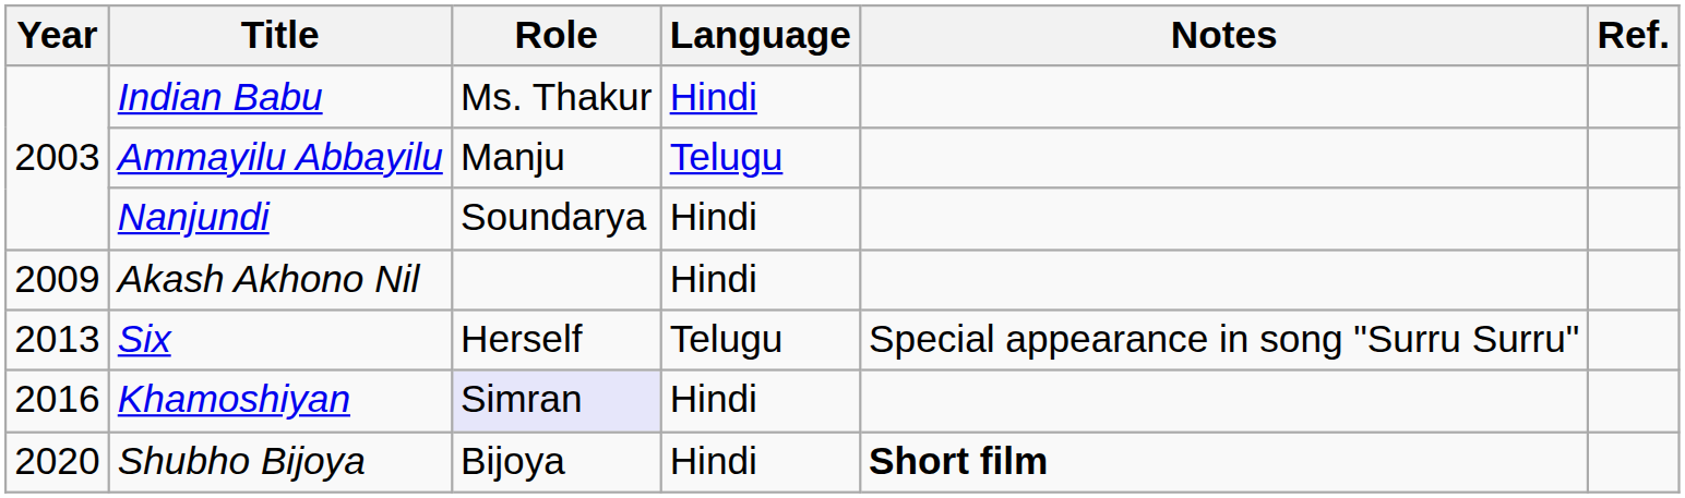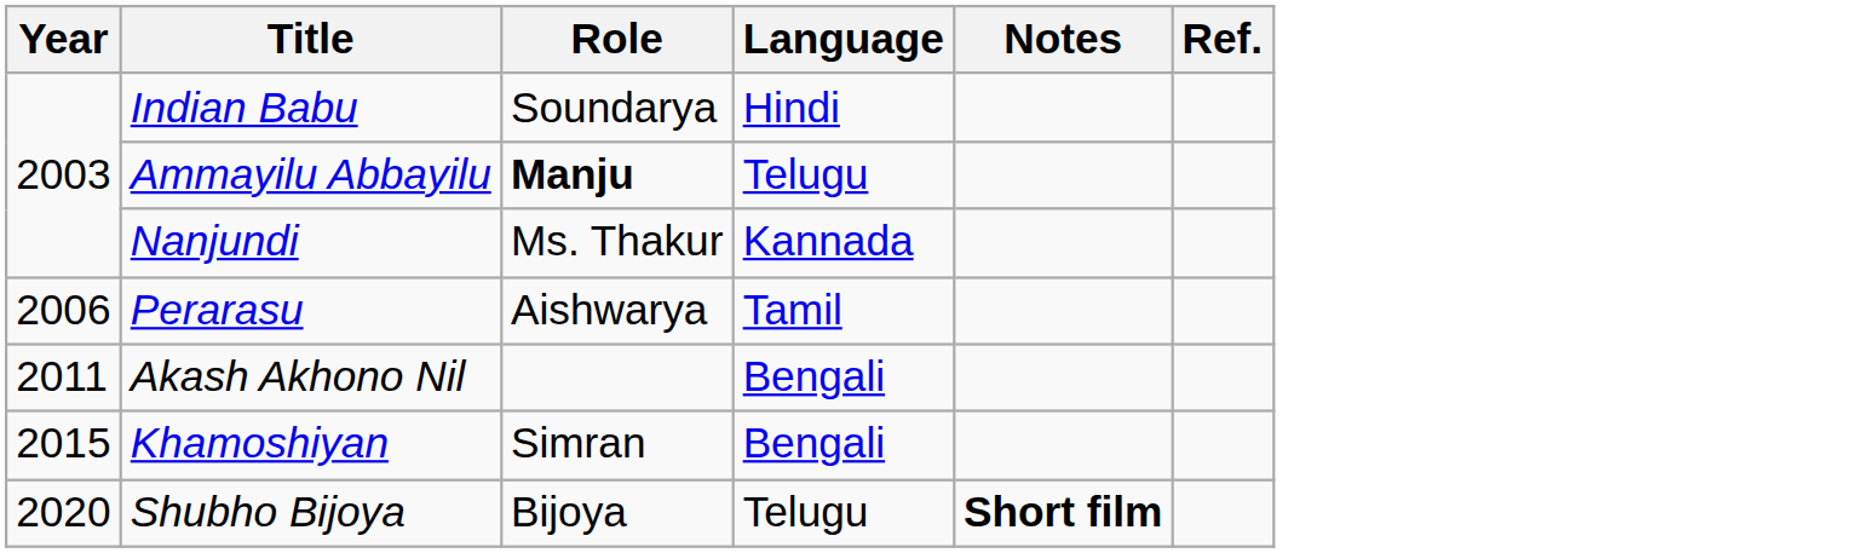Indian Babu | Role: Ms. Thakur -> Soundarya
Ammayilu Abbayilu | Role: normal -> bold
Nanjundi | Role: Soundarya -> Ms. Thakur
Nanjundi | Language: Hindi -> Kannada
+ row: 2006 | Perarasu | Aishwarya | Tamil
Akash Akhono Nil | Year: 2009 -> 2011
Akash Akhono Nil | Language: Hindi -> Bengali
- row: 2013 | Six | Herself | Telugu | Special appearance in song "Surru Surru"
Khamoshiyan | Year: 2016 -> 2015
Khamoshiyan | Role: lavender background -> no background
Khamoshiyan | Language: Hindi -> Bengali
Shubho Bijoya | Language: Hindi -> Telugu
